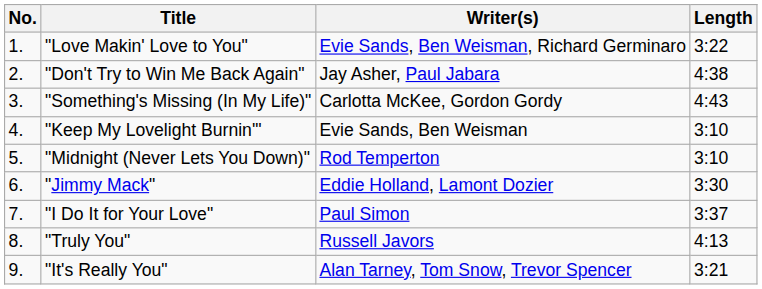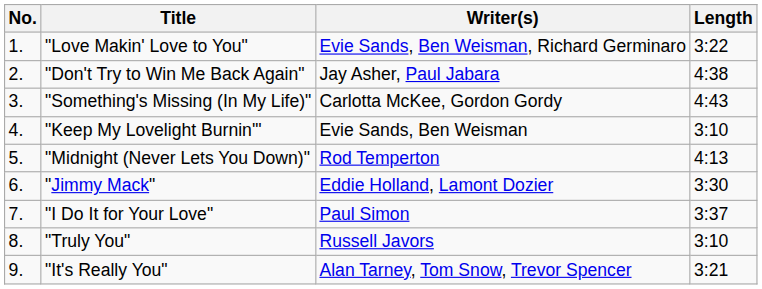"Midnight (Never Lets You Down)" | Length: 3:10 -> 4:13
"Truly You" | Length: 4:13 -> 3:10
